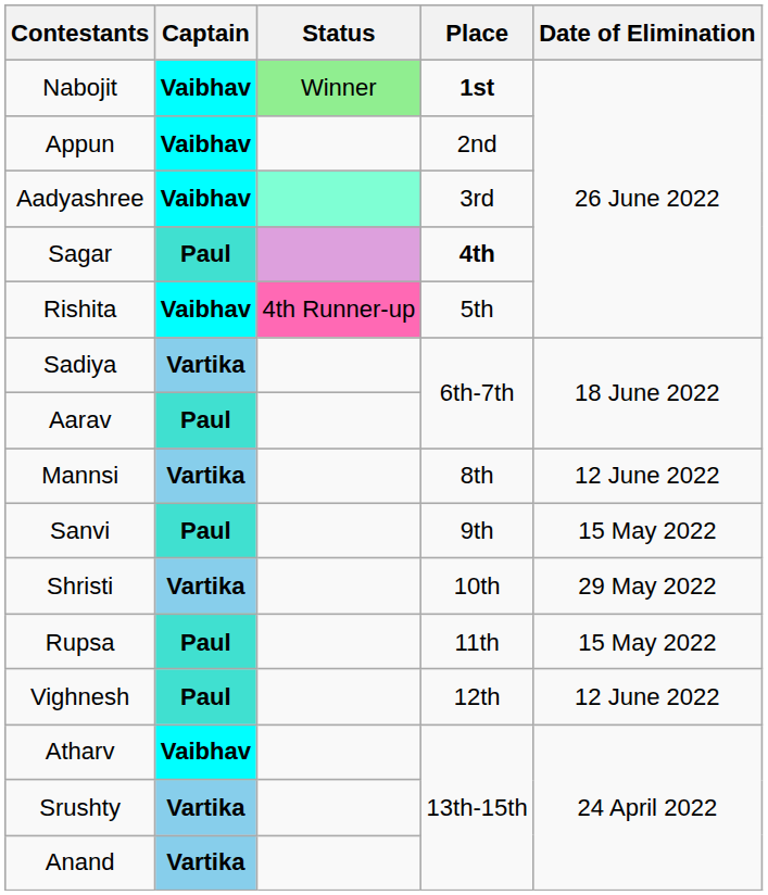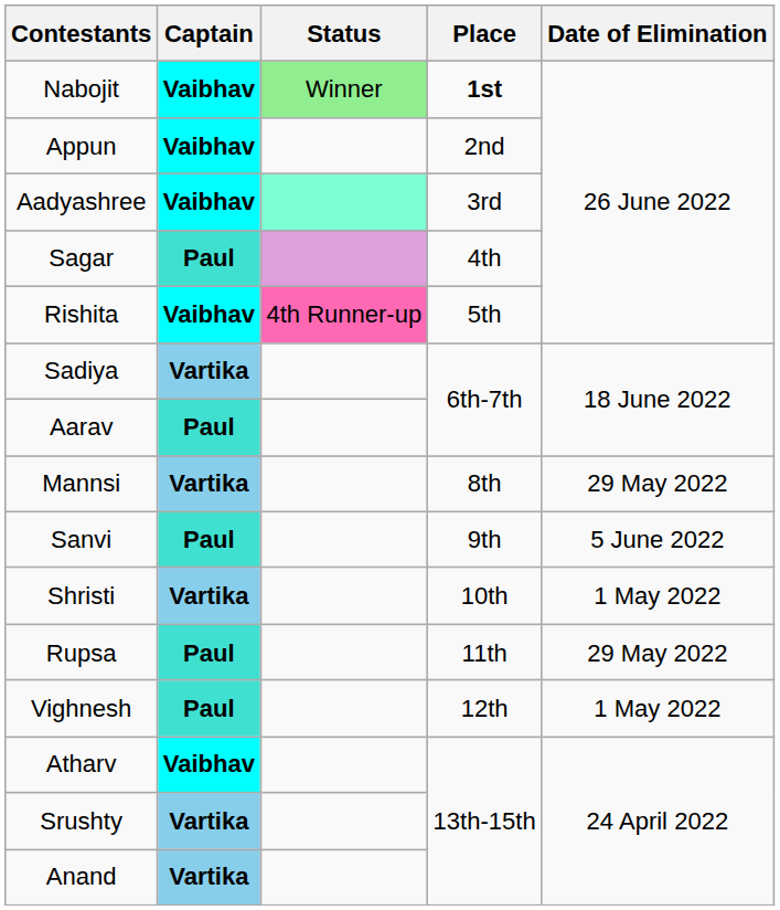Sagar | Place: bold -> normal
Mannsi | Date of Elimination: 12 June 2022 -> 29 May 2022
Sanvi | Date of Elimination: 15 May 2022 -> 5 June 2022
Shristi | Date of Elimination: 29 May 2022 -> 1 May 2022
Rupsa | Date of Elimination: 15 May 2022 -> 29 May 2022
Vighnesh | Date of Elimination: 12 June 2022 -> 1 May 2022
